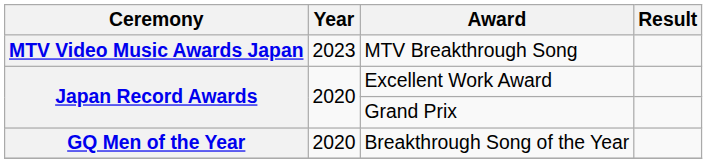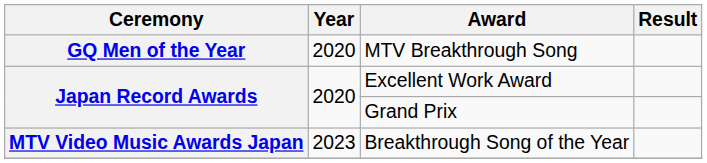MTV Breakthrough Song | Ceremony: MTV Video Music Awards Japan -> GQ Men of the Year
MTV Breakthrough Song | Year: 2023 -> 2020
Breakthrough Song of the Year | Ceremony: GQ Men of the Year -> MTV Video Music Awards Japan
Breakthrough Song of the Year | Year: 2020 -> 2023
